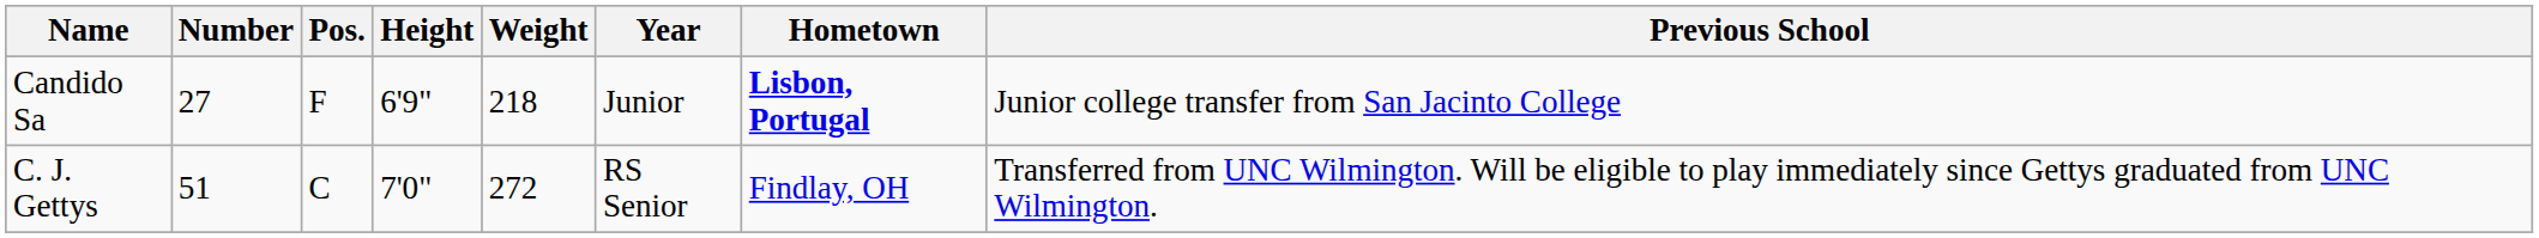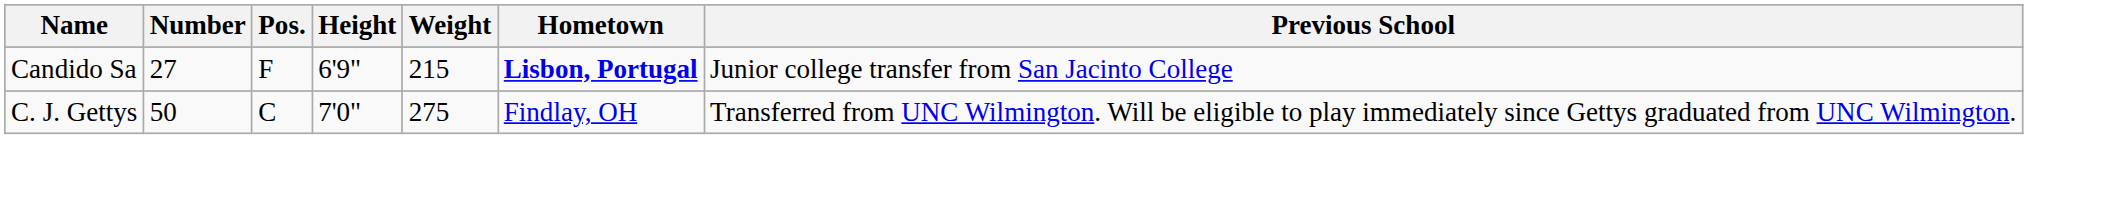- column: Year | Junior | RS Senior
Candido Sa | Weight: 218 -> 215
C. J. Gettys | Number: 51 -> 50
C. J. Gettys | Weight: 272 -> 275
